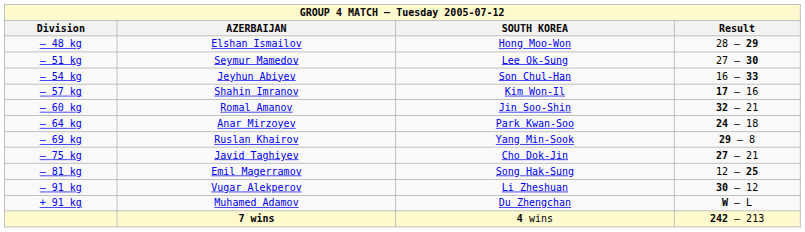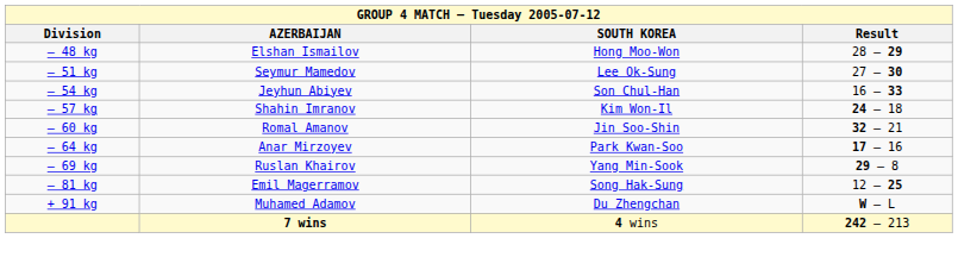– 57 kg | Result: 17 – 16 -> 24 – 18
– 64 kg | Result: 24 – 18 -> 17 – 16
- row: – 75 kg | Javid Taghiyev | Cho Dok-Jin | 27 – 21
- row: – 91 kg | Vugar Alekperov | Li Zheshuan | 30 – 12
